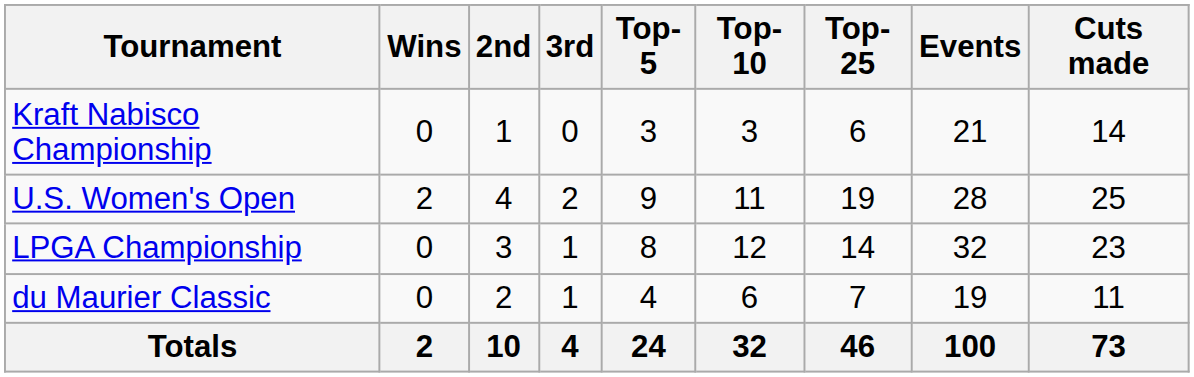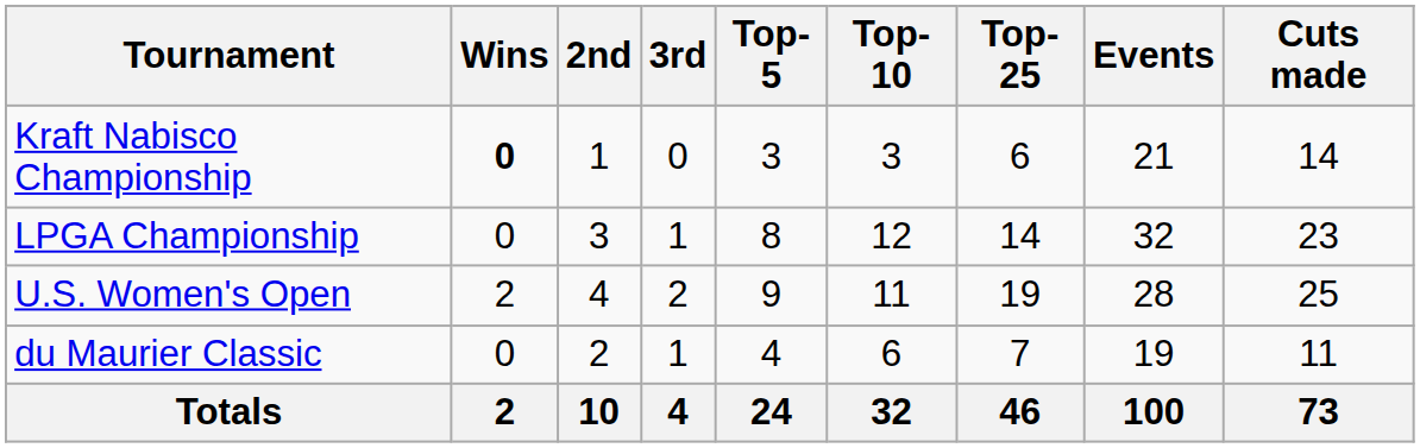Kraft Nabisco Championship | Wins: normal -> bold
rows swapped: LPGA Championship <-> U.S. Women's Open
